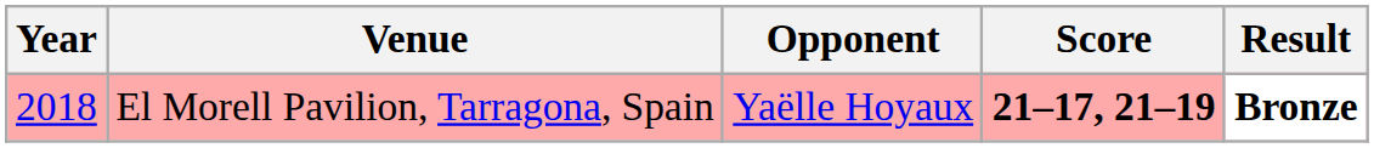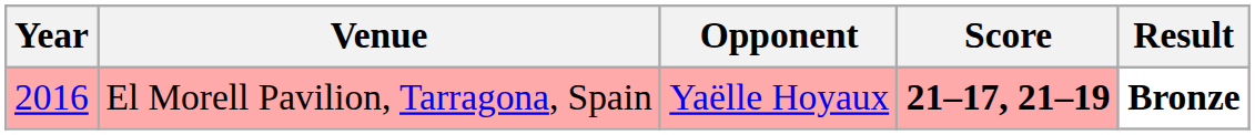El Morell Pavilion, Tarragona, Spain | Year: 2018 -> 2016
